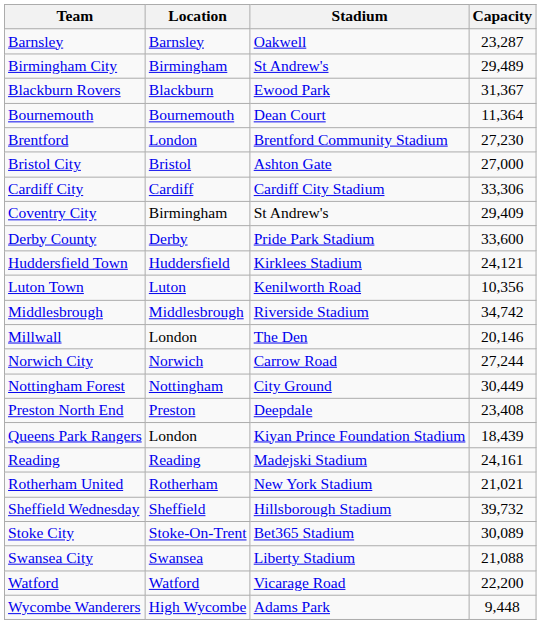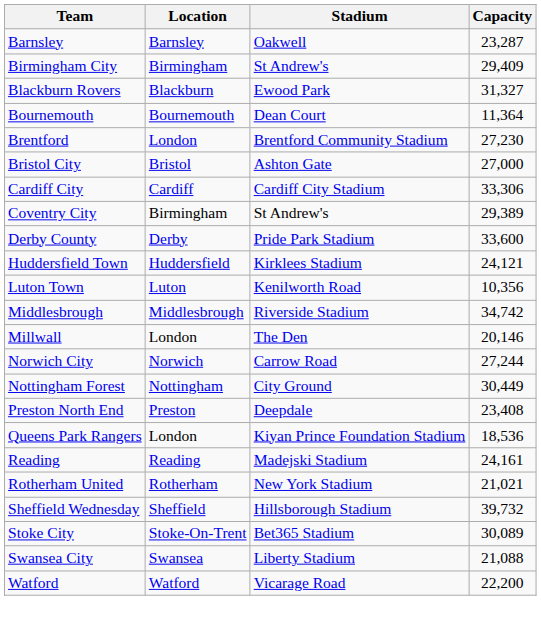Birmingham City | Capacity: 29,489 -> 29,409
Blackburn Rovers | Capacity: 31,367 -> 31,327
Coventry City | Capacity: 29,409 -> 29,389
Queens Park Rangers | Capacity: 18,439 -> 18,536
- row: Wycombe Wanderers | High Wycombe | Adams Park | 9,448
